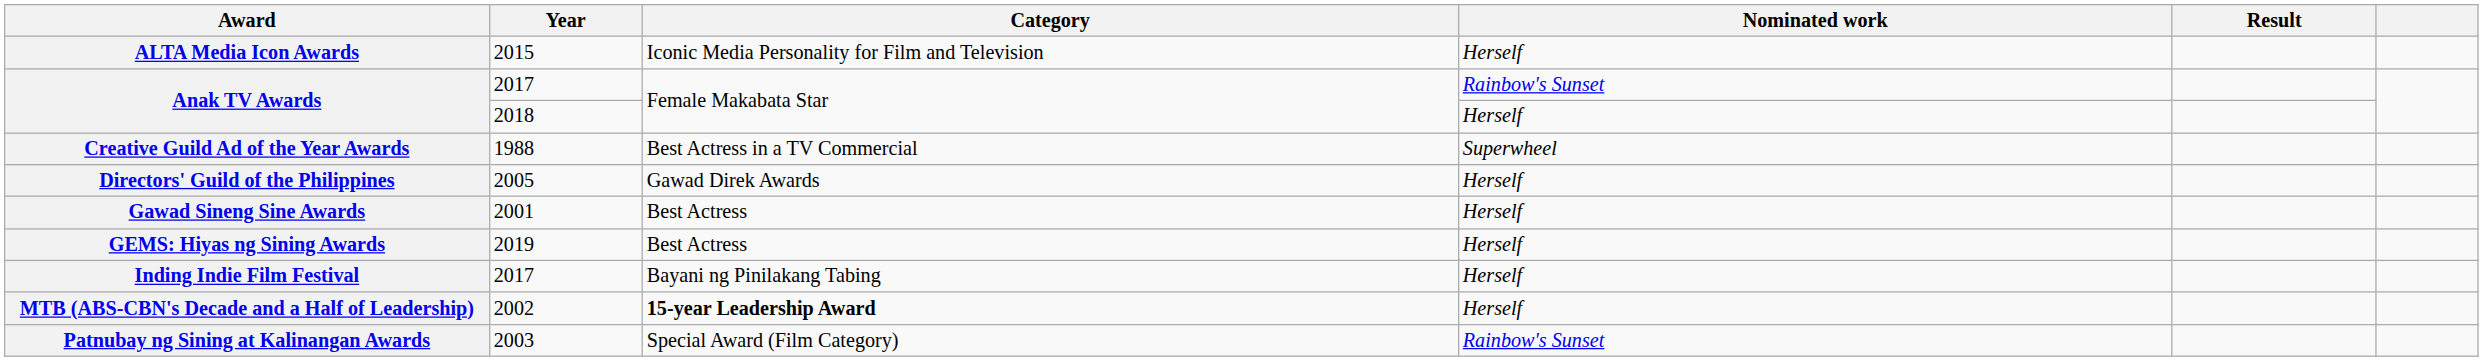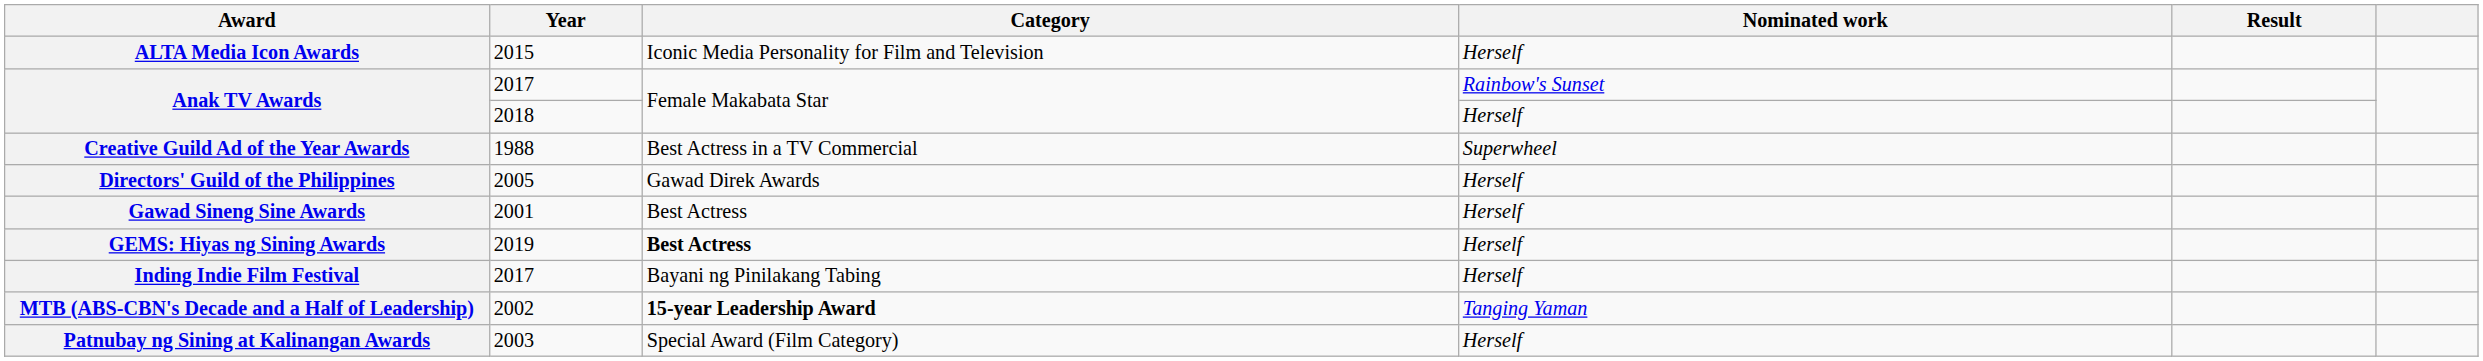GEMS: Hiyas ng Sining Awards | Category: normal -> bold
MTB (ABS-CBN's Decade and a Half of Leadership) | Nominated work: Herself -> Tanging Yaman
Patnubay ng Sining at Kalinangan Awards | Nominated work: Rainbow's Sunset -> Herself
